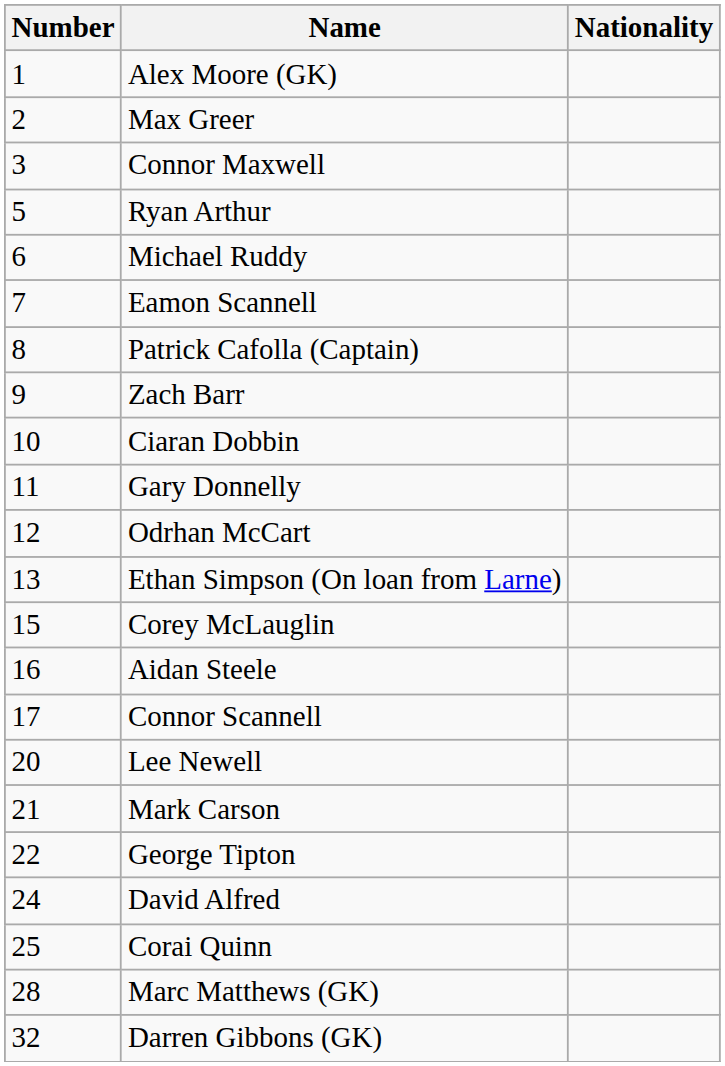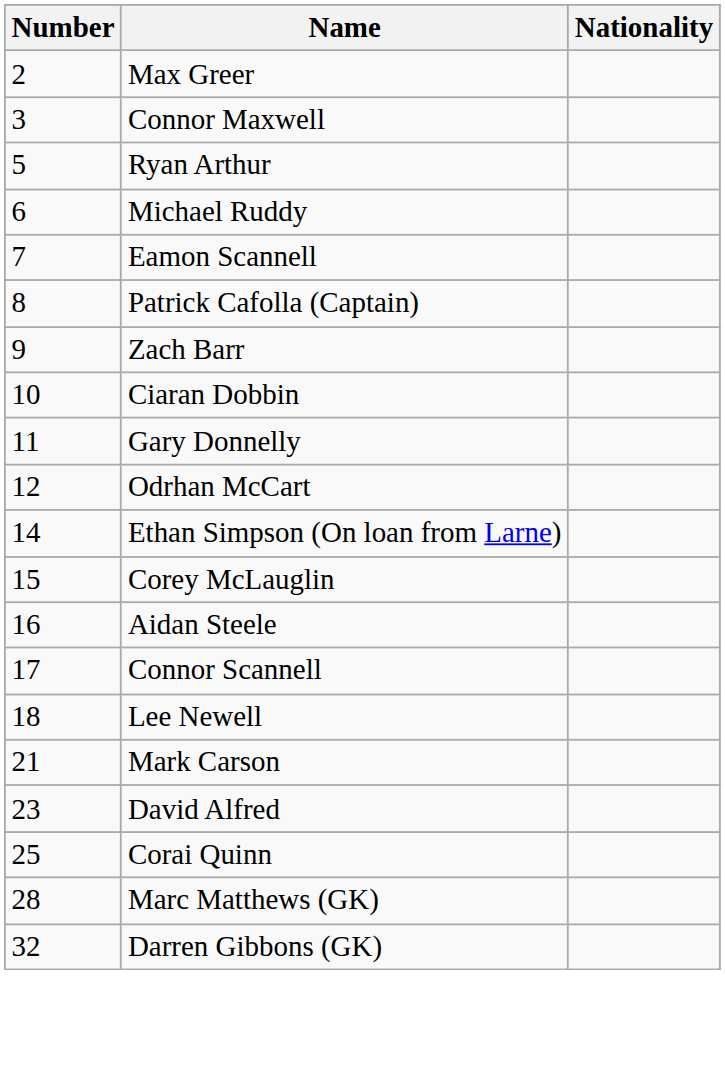- row: 1 | Alex Moore (GK)
Ethan Simpson (On loan from Larne) | Number: 13 -> 14
Lee Newell | Number: 20 -> 18
- row: 22 | George Tipton
David Alfred | Number: 24 -> 23
